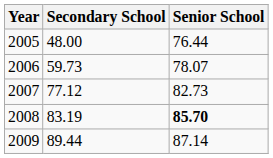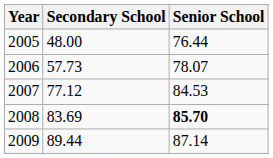2006 | Secondary School: 59.73 -> 57.73
2007 | Senior School: 82.73 -> 84.53
2008 | Secondary School: 83.19 -> 83.69
